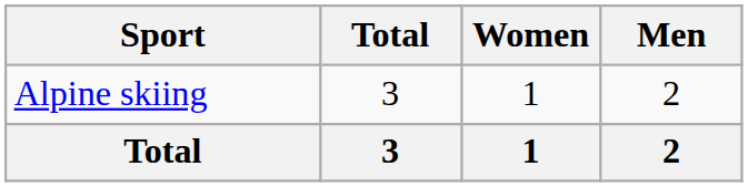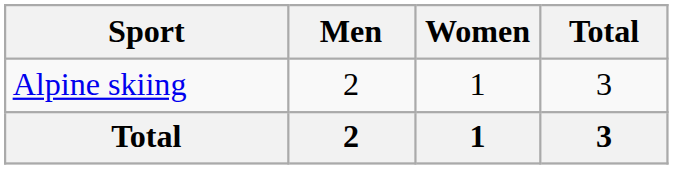columns swapped: Men <-> Total
